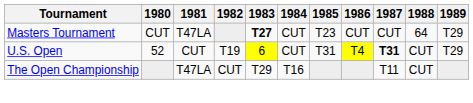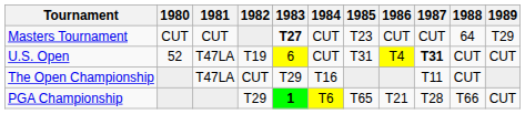Masters Tournament | 1981: T47LA -> CUT
U.S. Open | 1981: CUT -> T47LA
U.S. Open | 1989: T29 -> CUT
+ row: PGA Championship | T29 | 1 | T6 | T65 | T21 | T28 | T66 | CUT
